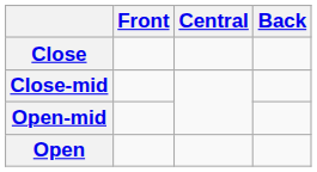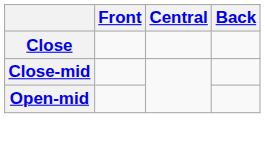- row: Open
